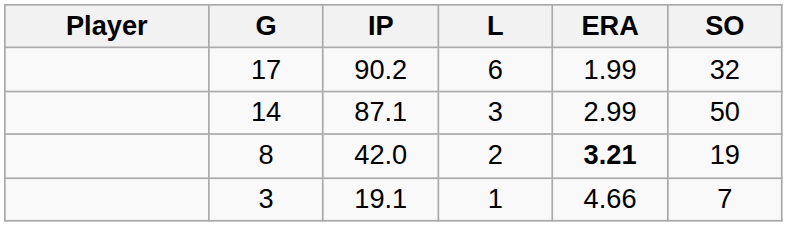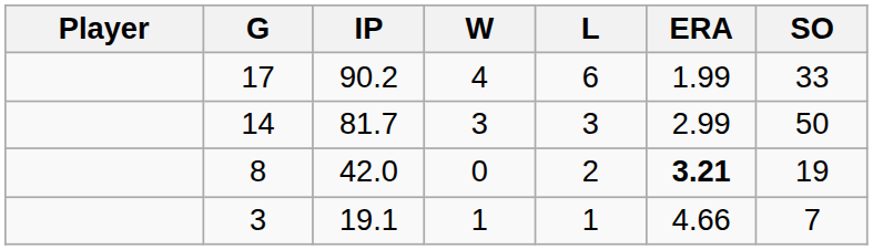+ column: W | 4 | 3 | 0 | 1
17 | SO: 32 -> 33
14 | IP: 87.1 -> 81.7
